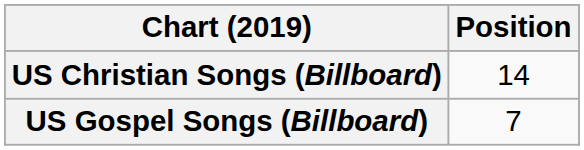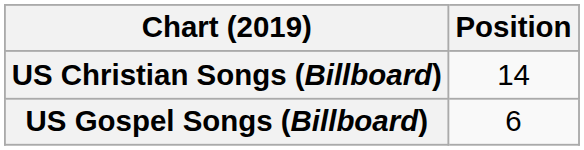US Gospel Songs (Billboard) | Position: 7 -> 6
